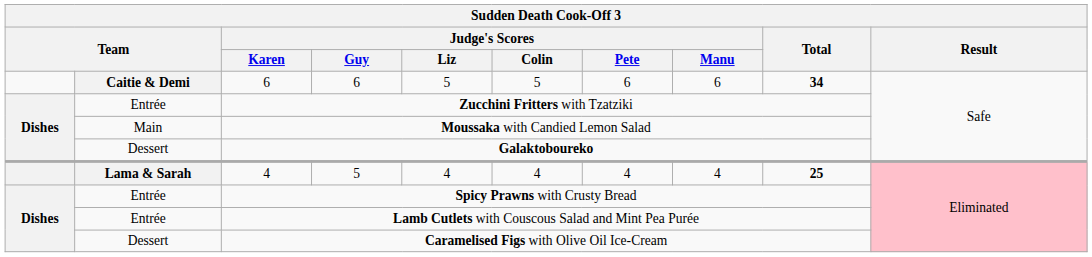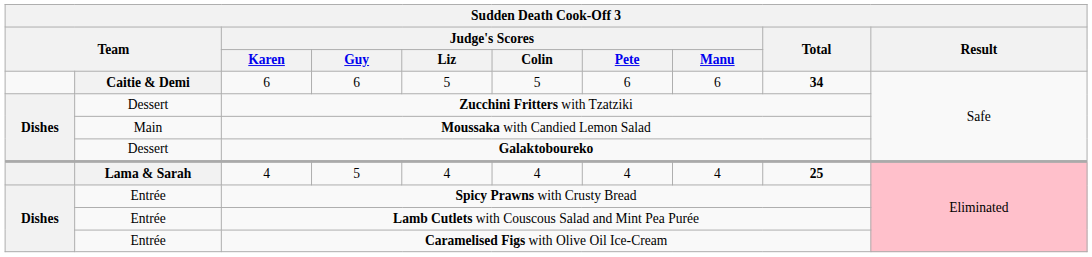Zucchini Fritters with Tzatziki | column 2: Entrée -> Dessert
Caramelised Figs with Olive Oil Ice-Cream | column 2: Dessert -> Entrée
